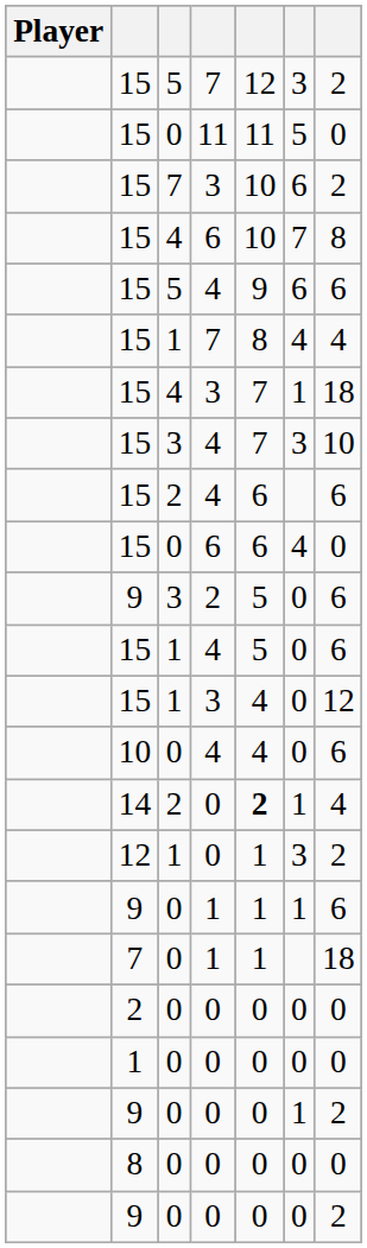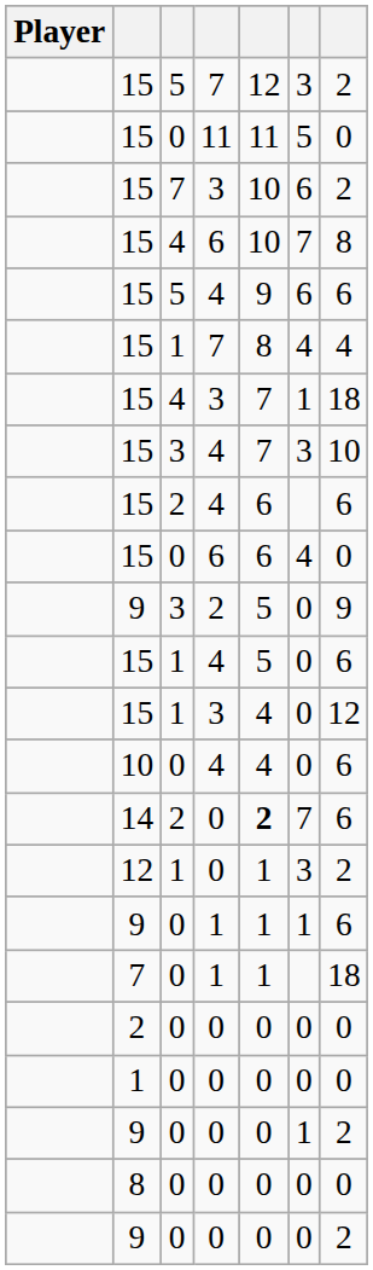9 / 3 | column 7: 6 -> 9
14 | column 6: 1 -> 7
14 | column 7: 4 -> 6
